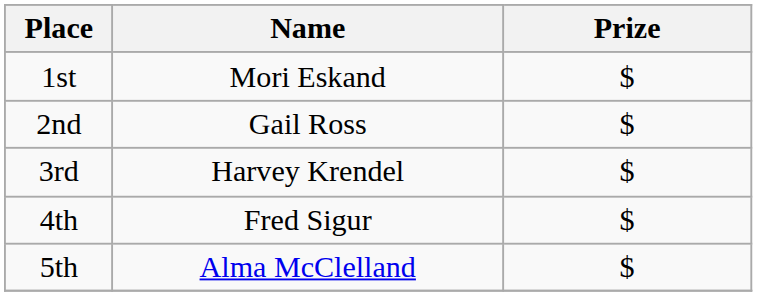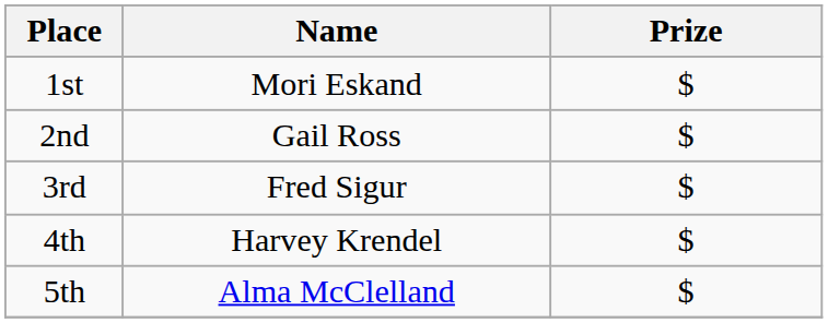3rd | Name: Harvey Krendel -> Fred Sigur
4th | Name: Fred Sigur -> Harvey Krendel
